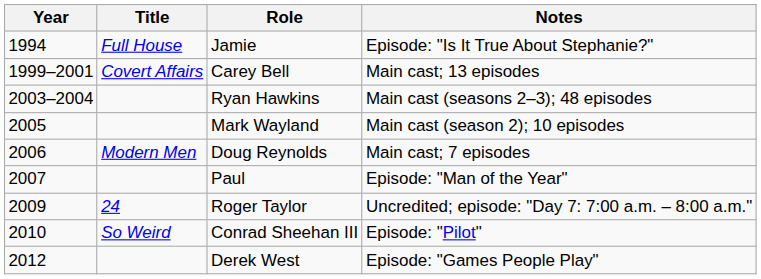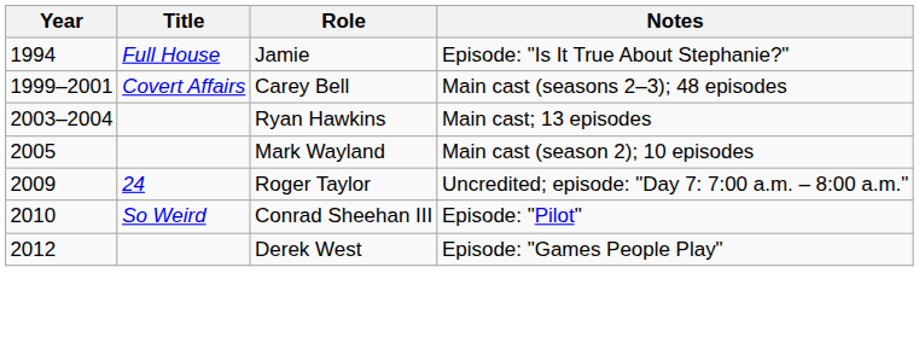Carey Bell | Notes: Main cast; 13 episodes -> Main cast (seasons 2–3); 48 episodes
Ryan Hawkins | Notes: Main cast (seasons 2–3); 48 episodes -> Main cast; 13 episodes
- row: 2006 | Modern Men | Doug Reynolds | Main cast; 7 episodes
- row: 2007 | Paul | Episode: "Man of the Year"
